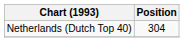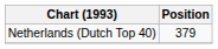Netherlands (Dutch Top 40) | Position: 304 -> 379
